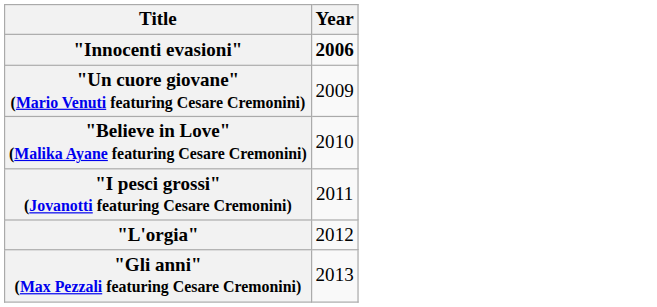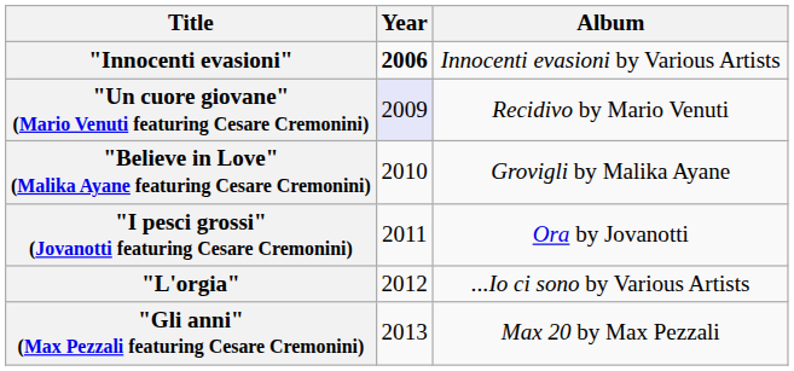+ column: Album | Innocenti evasioni by Various Artists | Recidivo by Mario Venuti | Grovigli by Malika Ayane | Ora by Jovanotti | ...Io ci sono by Various Artists | Max 20 by Max Pezzali
"Un cuore giovane" (Mario Venuti featuring Cesare Cremonini) | Year: no background -> lavender background
